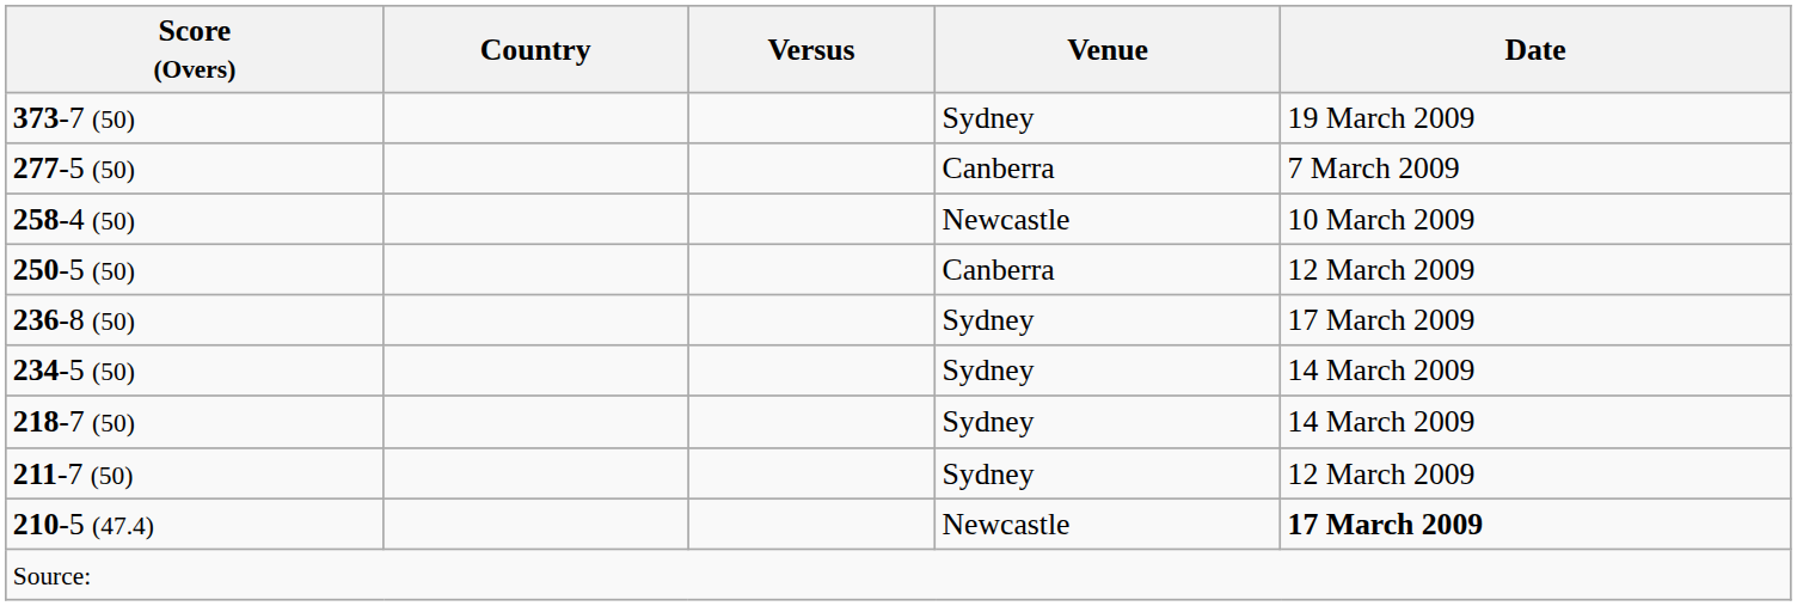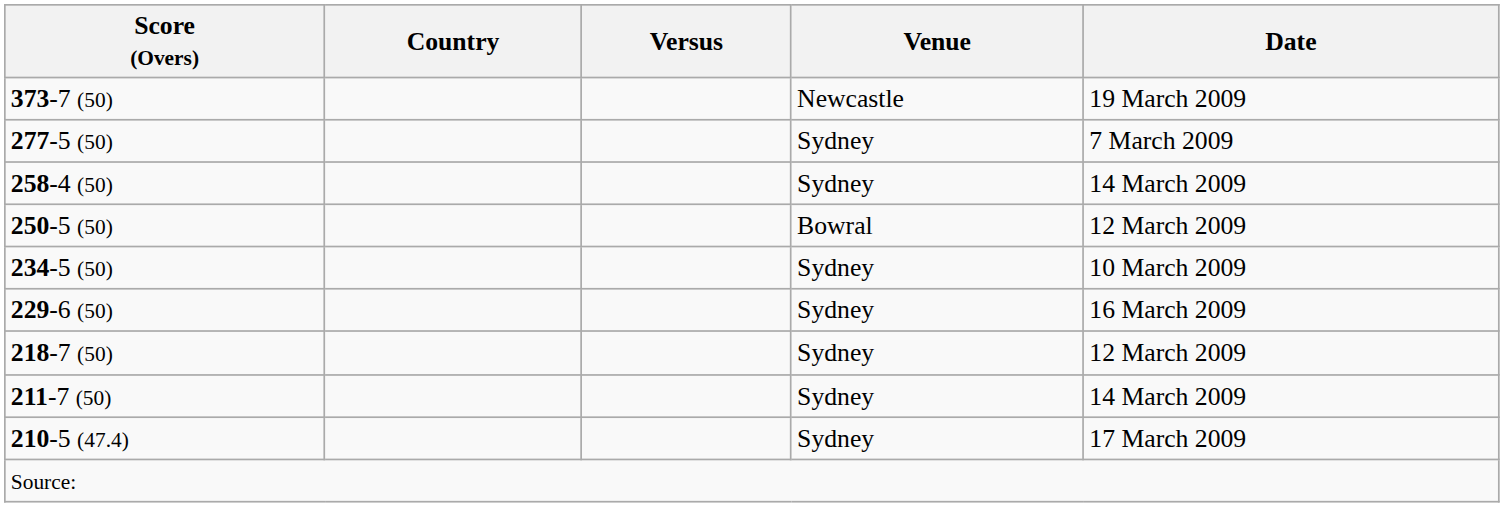373-7 (50) | Venue: Sydney -> Newcastle
277-5 (50) | Venue: Canberra -> Sydney
258-4 (50) | Venue: Newcastle -> Sydney
258-4 (50) | Date: 10 March 2009 -> 14 March 2009
250-5 (50) | Venue: Canberra -> Bowral
- row: 236-8 (50) | Sydney | 17 March 2009
234-5 (50) | Date: 14 March 2009 -> 10 March 2009
+ row: 229-6 (50) | Sydney | 16 March 2009
218-7 (50) | Date: 14 March 2009 -> 12 March 2009
211-7 (50) | Date: 12 March 2009 -> 14 March 2009
210-5 (47.4) | Venue: Newcastle -> Sydney
210-5 (47.4) | Date: bold -> normal
